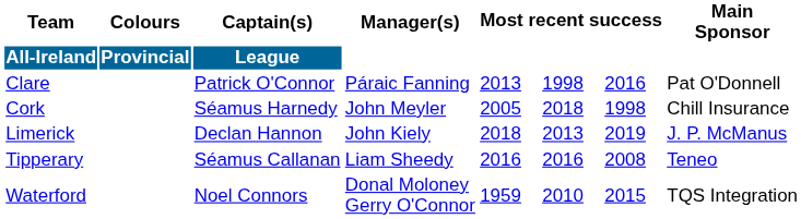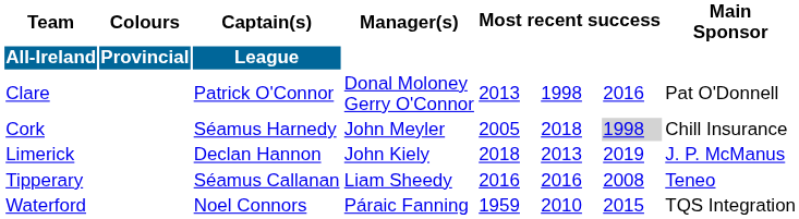Clare | Manager(s): Páraic Fanning -> Donal Moloney Gerry O'Connor
Cork | column 7: no background -> lightgrey background
Waterford | Manager(s): Donal Moloney Gerry O'Connor -> Páraic Fanning
